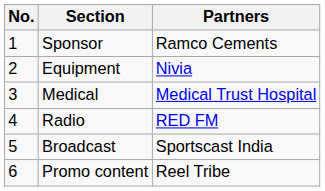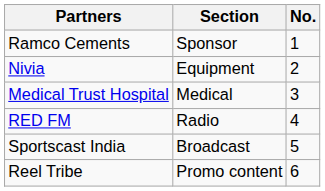columns swapped: No. <-> Partners
